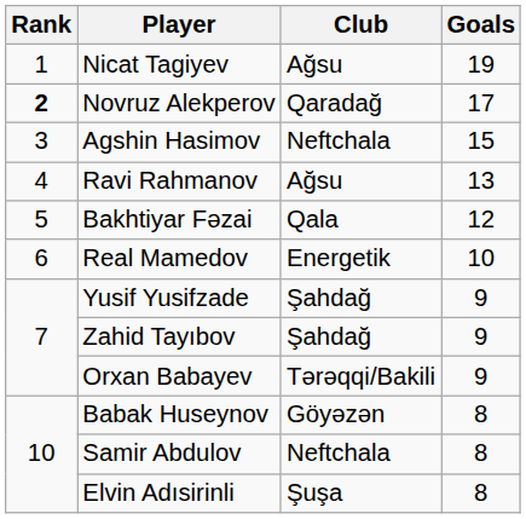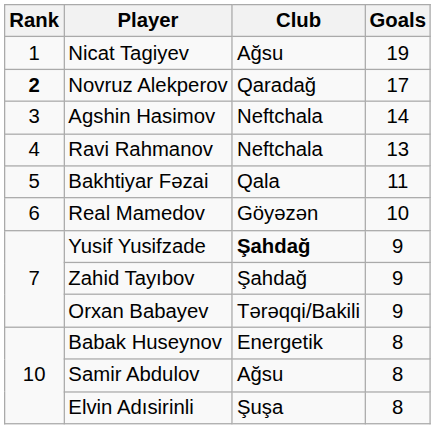Agshin Hasimov | Goals: 15 -> 14
Ravi Rahmanov | Club: Ağsu -> Neftchala
Bakhtiyar Fəzai | Goals: 12 -> 11
Real Mamedov | Club: Energetik -> Göyəzən
Yusif Yusifzade | Club: normal -> bold
Babak Huseynov | Club: Göyəzən -> Energetik
Samir Abdulov | Club: Neftchala -> Ağsu
